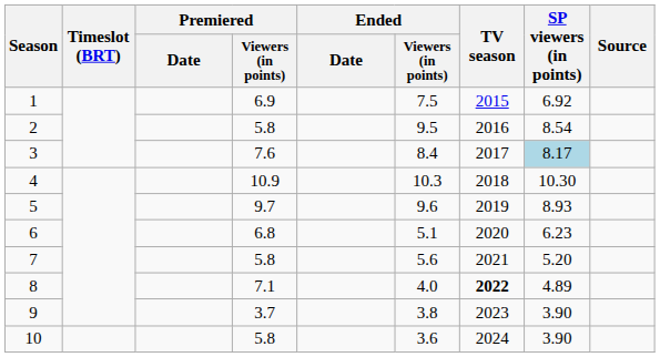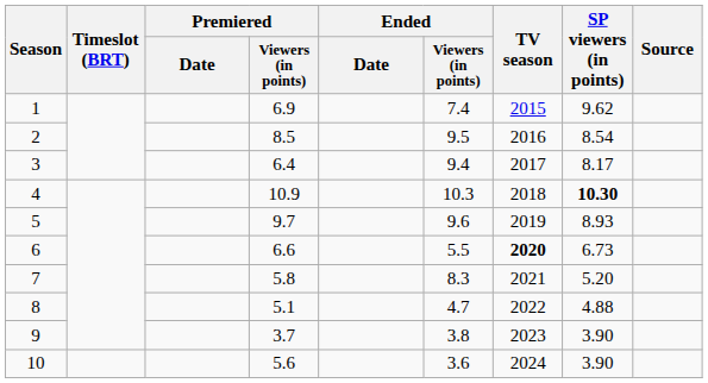1 | Ended / Viewers (in points): 7.5 -> 7.4
1 | SP viewers (in points): 6.92 -> 9.62
2 | Premiered / Viewers (in points): 5.8 -> 8.5
3 | Premiered / Viewers (in points): 7.6 -> 6.4
3 | Ended / Viewers (in points): 8.4 -> 9.4
3 | SP viewers (in points): lightblue background -> no background
4 | SP viewers (in points): normal -> bold
6 | Premiered / Viewers (in points): 6.8 -> 6.6
6 | Ended / Viewers (in points): 5.1 -> 5.5
6 | TV season: normal -> bold
6 | SP viewers (in points): 6.23 -> 6.73
7 | Ended / Viewers (in points): 5.6 -> 8.3
8 | Premiered / Viewers (in points): 7.1 -> 5.1
8 | Ended / Viewers (in points): 4.0 -> 4.7
8 | TV season: bold -> normal
8 | SP viewers (in points): 4.89 -> 4.88
10 | Premiered / Viewers (in points): 5.8 -> 5.6
